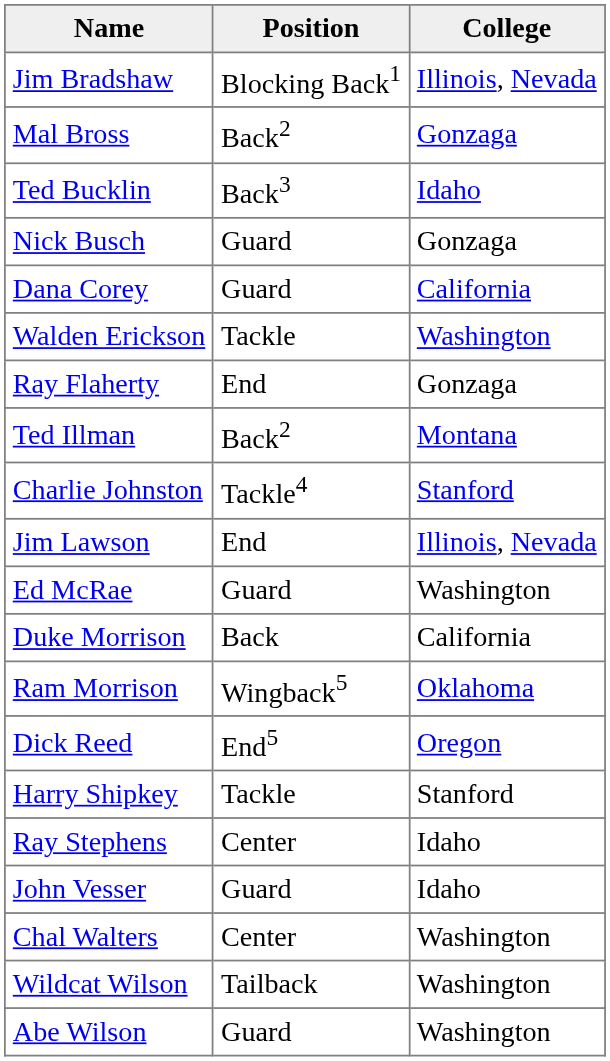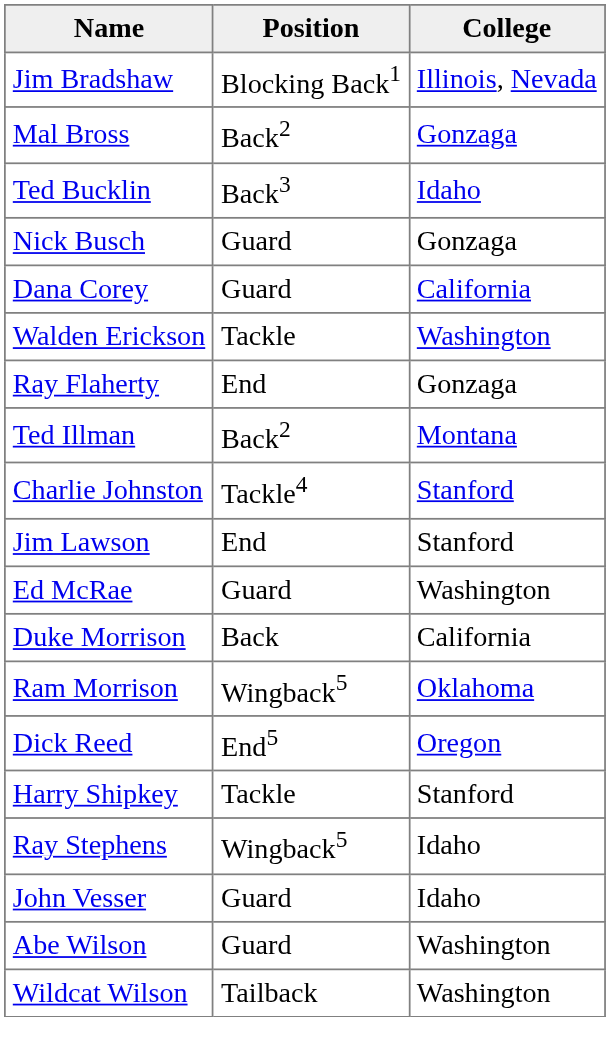Jim Lawson | College: Illinois, Nevada -> Stanford
Ray Stephens | Position: Center -> Wingback5
- row: Chal Walters | Center | Washington
rows swapped: Abe Wilson <-> Wildcat Wilson
